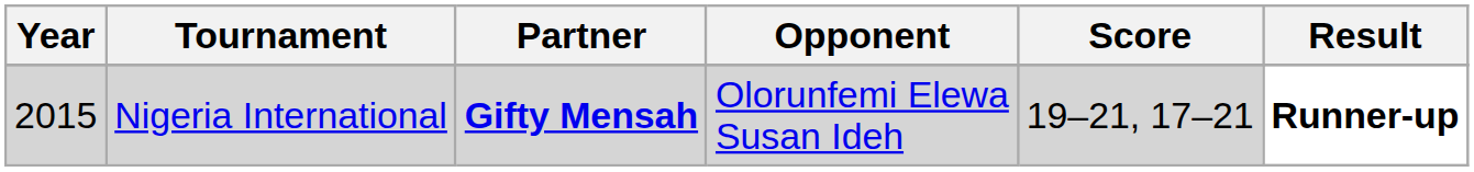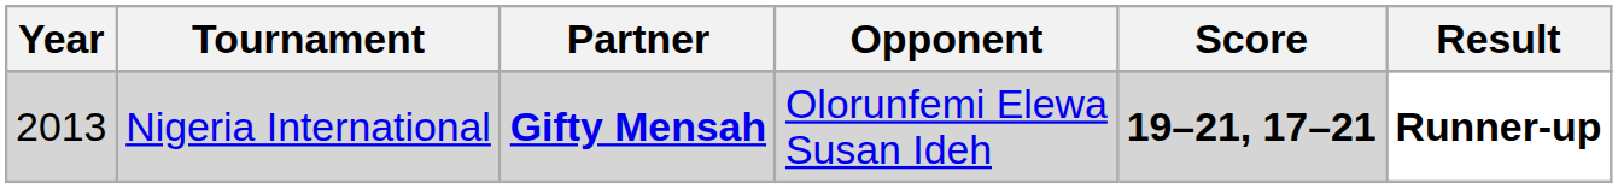Nigeria International | Year: 2015 -> 2013
Nigeria International | Score: normal -> bold
